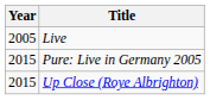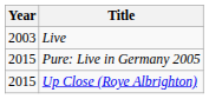Live | Year: 2005 -> 2003
